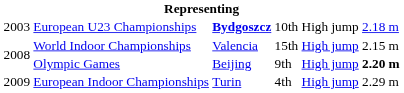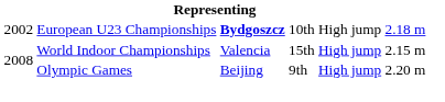European U23 Championships | column 1: 2003 -> 2002
Olympic Games | column 6: bold -> normal
- row: 2009 | European Indoor Championships | Turin | 4th | High jump | 2.29 m
